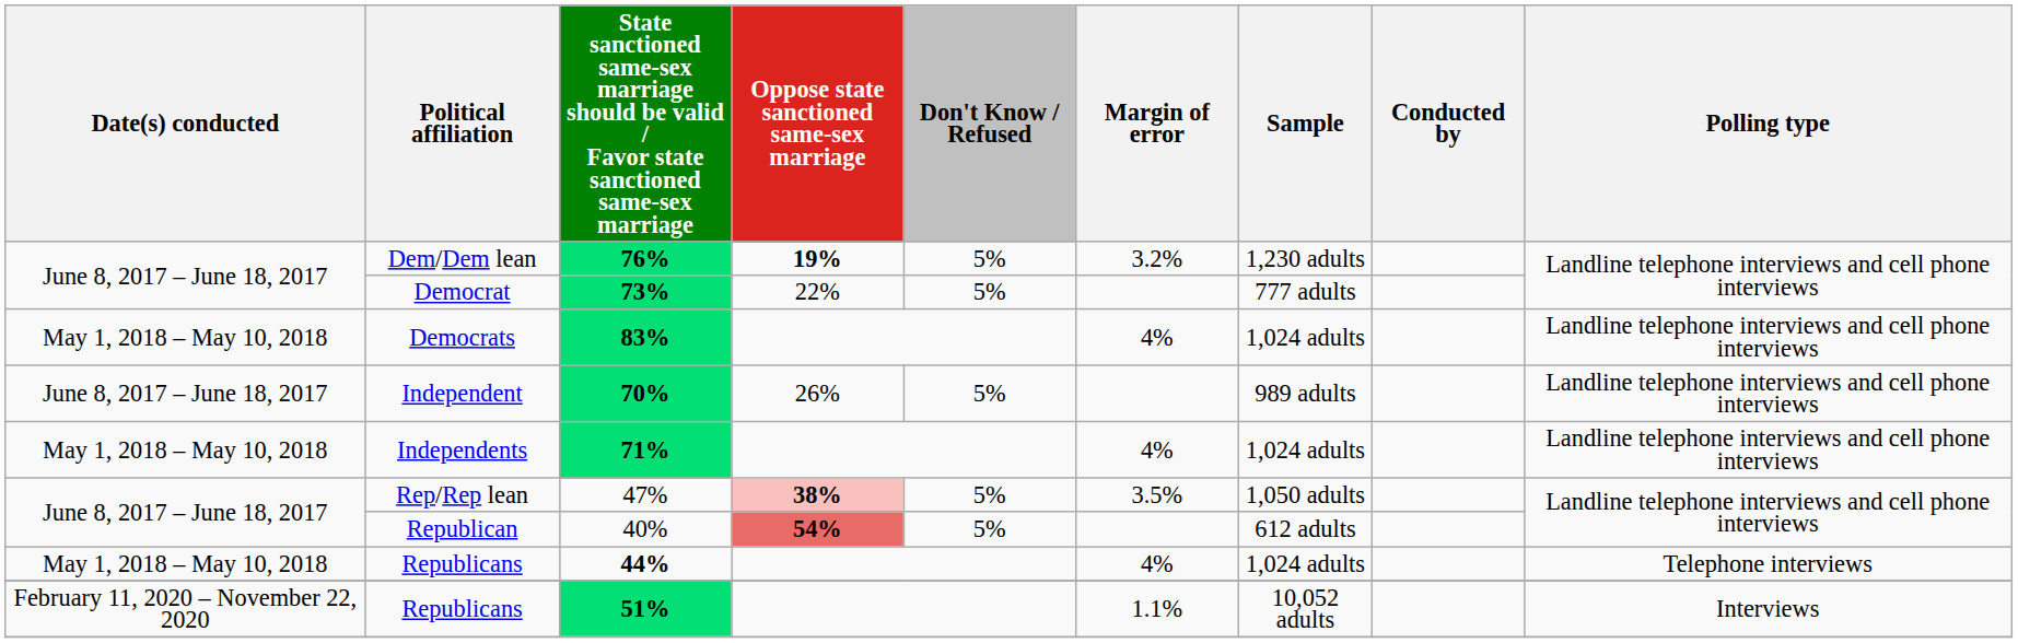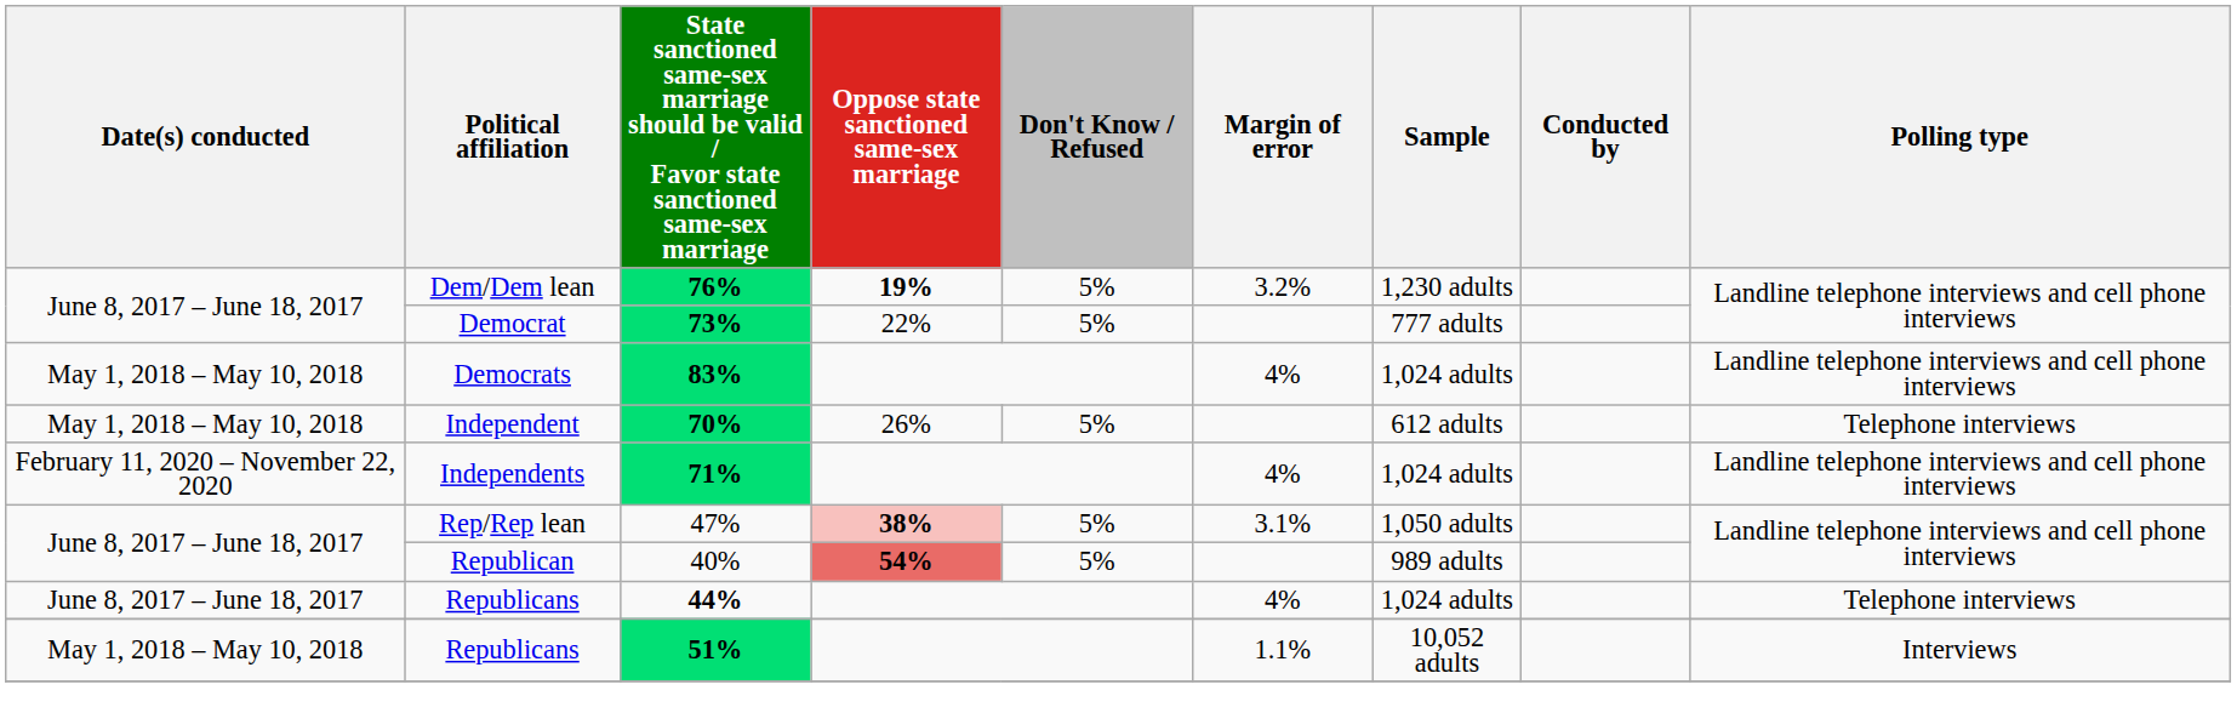70% | Date(s) conducted: June 8, 2017 – June 18, 2017 -> May 1, 2018 – May 10, 2018
70% | Sample: 989 adults -> 612 adults
70% | Polling type: Landline telephone interviews and cell phone interviews -> Telephone interviews
71% | Date(s) conducted: May 1, 2018 – May 10, 2018 -> February 11, 2020 – November 22, 2020
47% | Margin of error: 3.5% -> 3.1%
40% | Sample: 612 adults -> 989 adults
44% | Date(s) conducted: May 1, 2018 – May 10, 2018 -> June 8, 2017 – June 18, 2017
51% | Date(s) conducted: February 11, 2020 – November 22, 2020 -> May 1, 2018 – May 10, 2018
